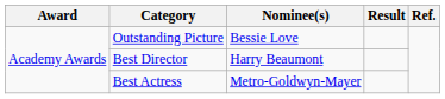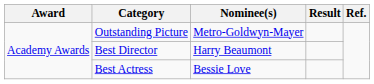Outstanding Picture | Nominee(s): Bessie Love -> Metro-Goldwyn-Mayer
Best Actress | Nominee(s): Metro-Goldwyn-Mayer -> Bessie Love
